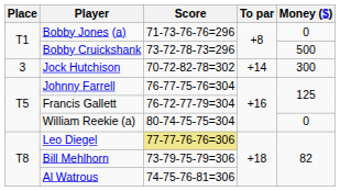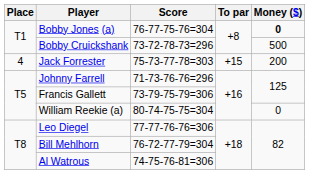Bobby Jones (a) | Score: 71-73-76-76=296 -> 76-77-75-76=304
Bobby Jones (a) | Money ($): normal -> bold
- row: 3 | Jock Hutchison | 70-72-82-78=302 | +14 | 300
+ row: 4 | Jack Forrester | 75-73-77-78=303 | +15 | 200
Johnny Farrell | Score: 76-77-75-76=304 -> 71-73-76-76=296
Francis Gallett | Score: 76-72-77-79=304 -> 73-79-75-79=306
Leo Diegel | Score: khaki background -> no background
Bill Mehlhorn | Score: 73-79-75-79=306 -> 76-72-77-79=304
